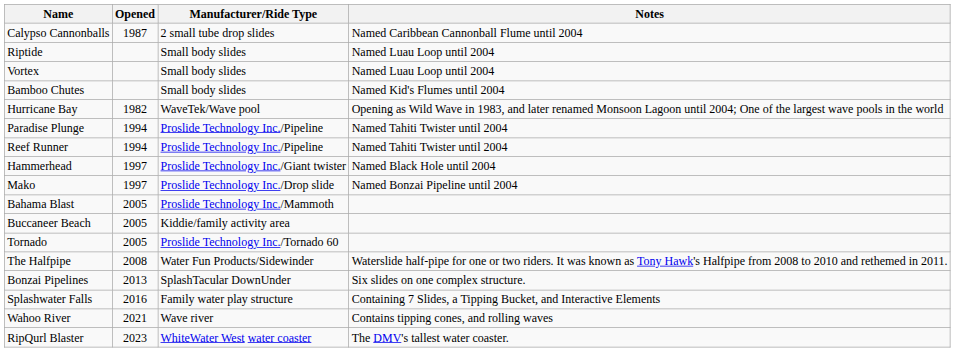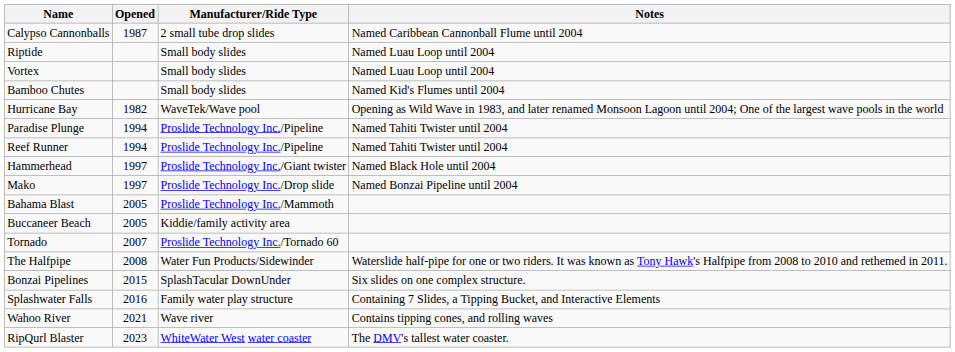Tornado | Opened: 2005 -> 2007
Bonzai Pipelines | Opened: 2013 -> 2015
